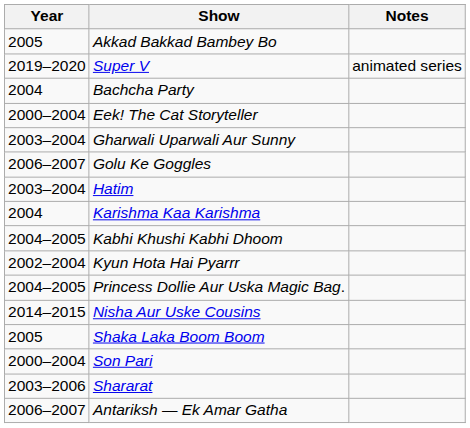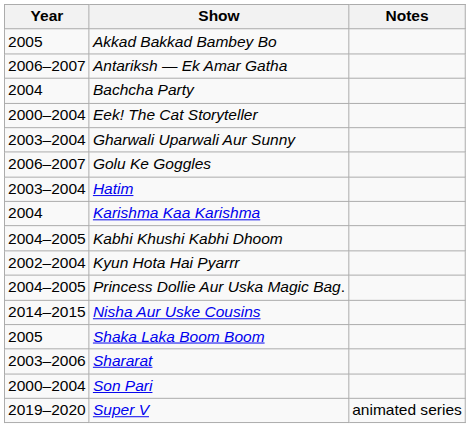rows swapped: Antariksh — Ek Amar Gatha <-> Super V
rows swapped: Shararat <-> Son Pari
